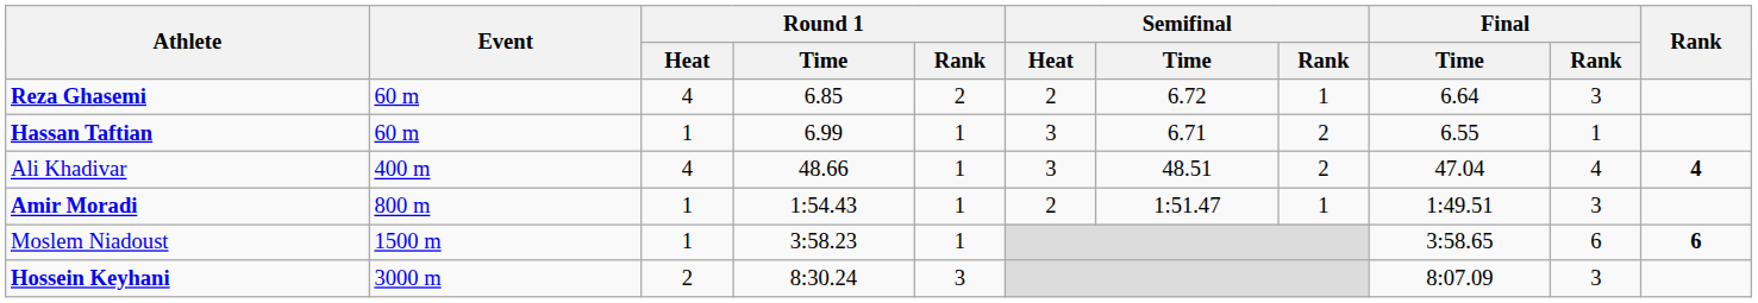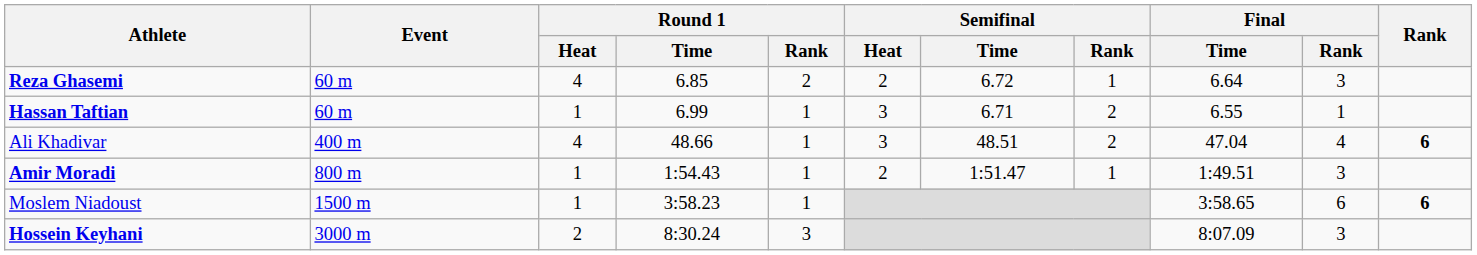Ali Khadivar | Rank: 4 -> 6
